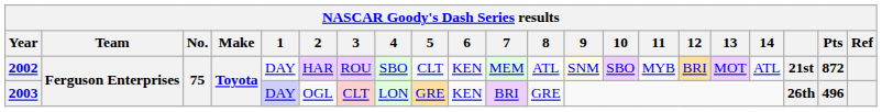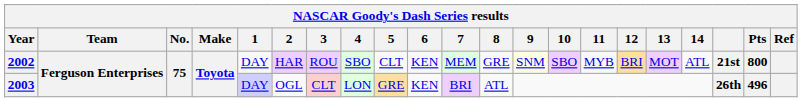2002 | 8: ATL -> GRE
2002 | Pts: 872 -> 800
2003 | 8: GRE -> ATL
